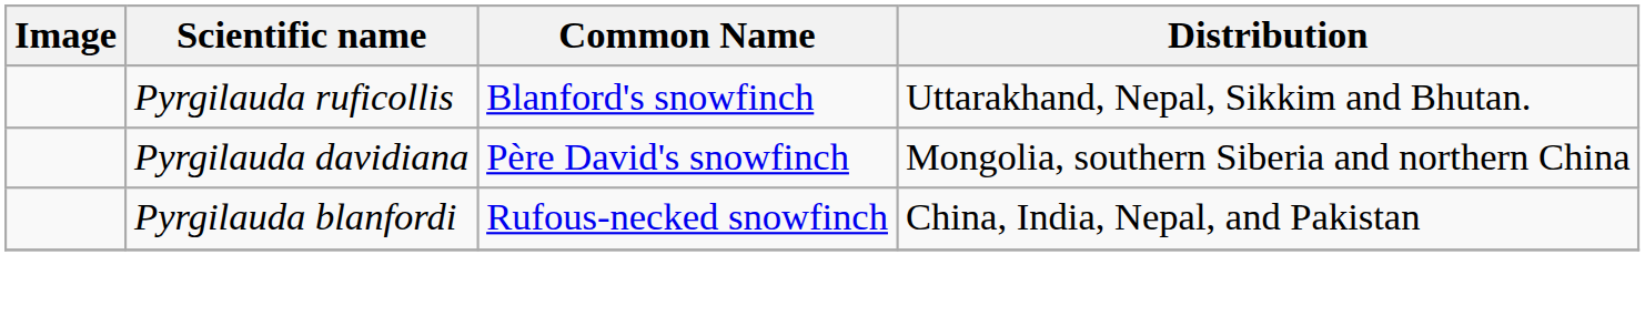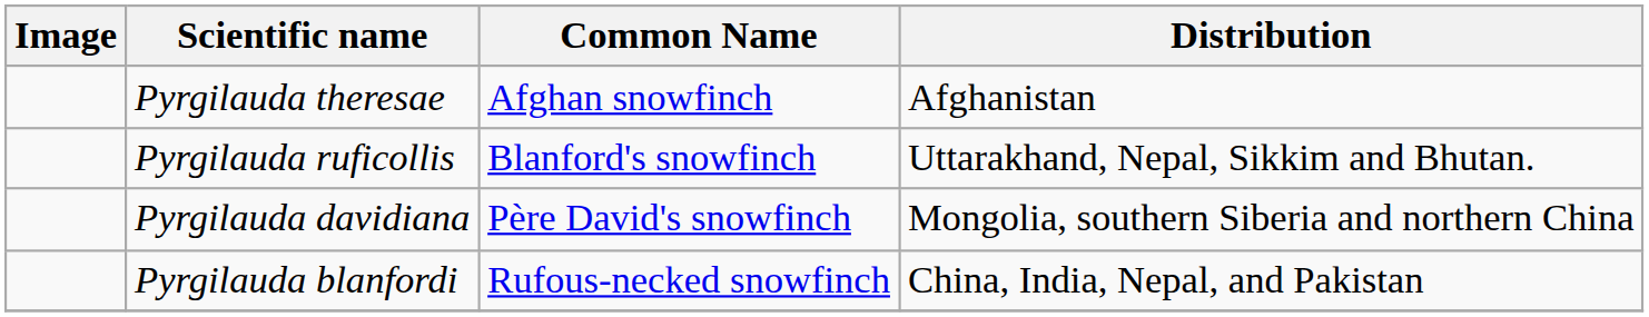+ row: Pyrgilauda theresae | Afghan snowfinch | Afghanistan
